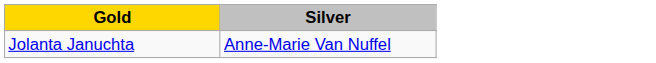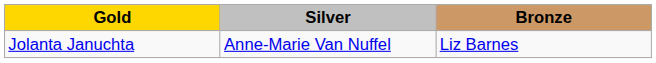+ column: Bronze | Liz Barnes
